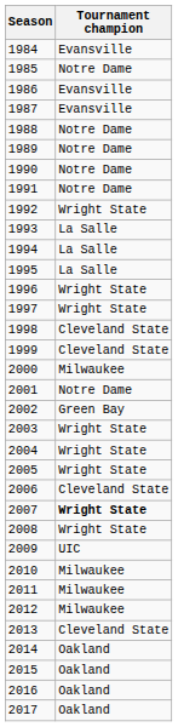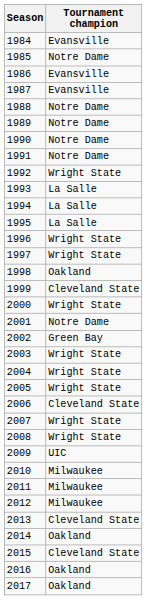1998 | Tournament champion: Cleveland State -> Oakland
2000 | Tournament champion: Milwaukee -> Wright State
2007 | Tournament champion: bold -> normal
2015 | Tournament champion: Oakland -> Cleveland State
